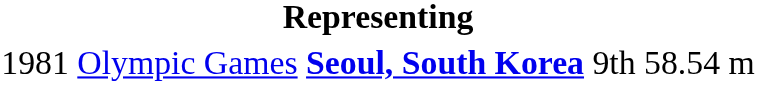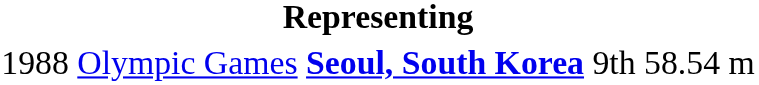Olympic Games | column 1: 1981 -> 1988
